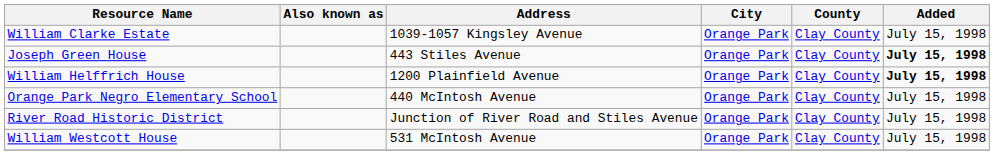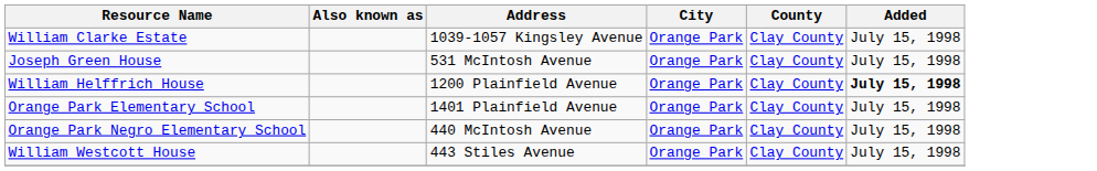Joseph Green House | Address: 443 Stiles Avenue -> 531 McIntosh Avenue
Joseph Green House | Added: bold -> normal
+ row: Orange Park Elementary School | 1401 Plainfield Avenue | Orange Park | Clay County | July 15, 1998
- row: River Road Historic District | Junction of River Road and Stiles Avenue | Orange Park | Clay County | July 15, 1998
William Westcott House | Address: 531 McIntosh Avenue -> 443 Stiles Avenue
